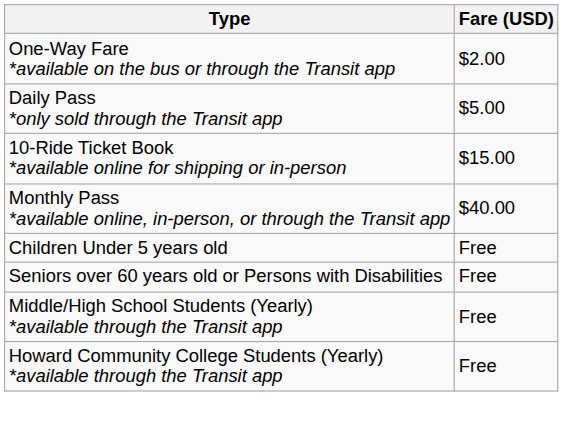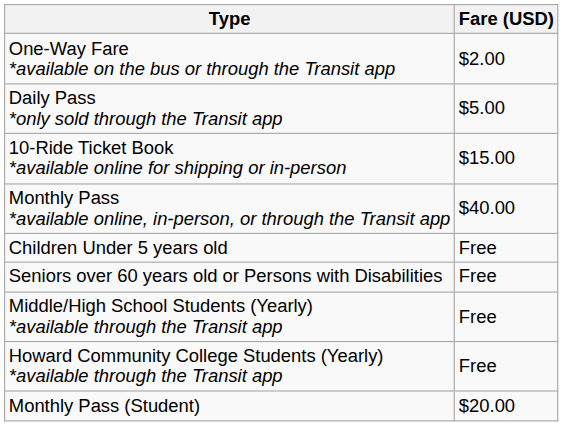+ row: Monthly Pass (Student) | $20.00
